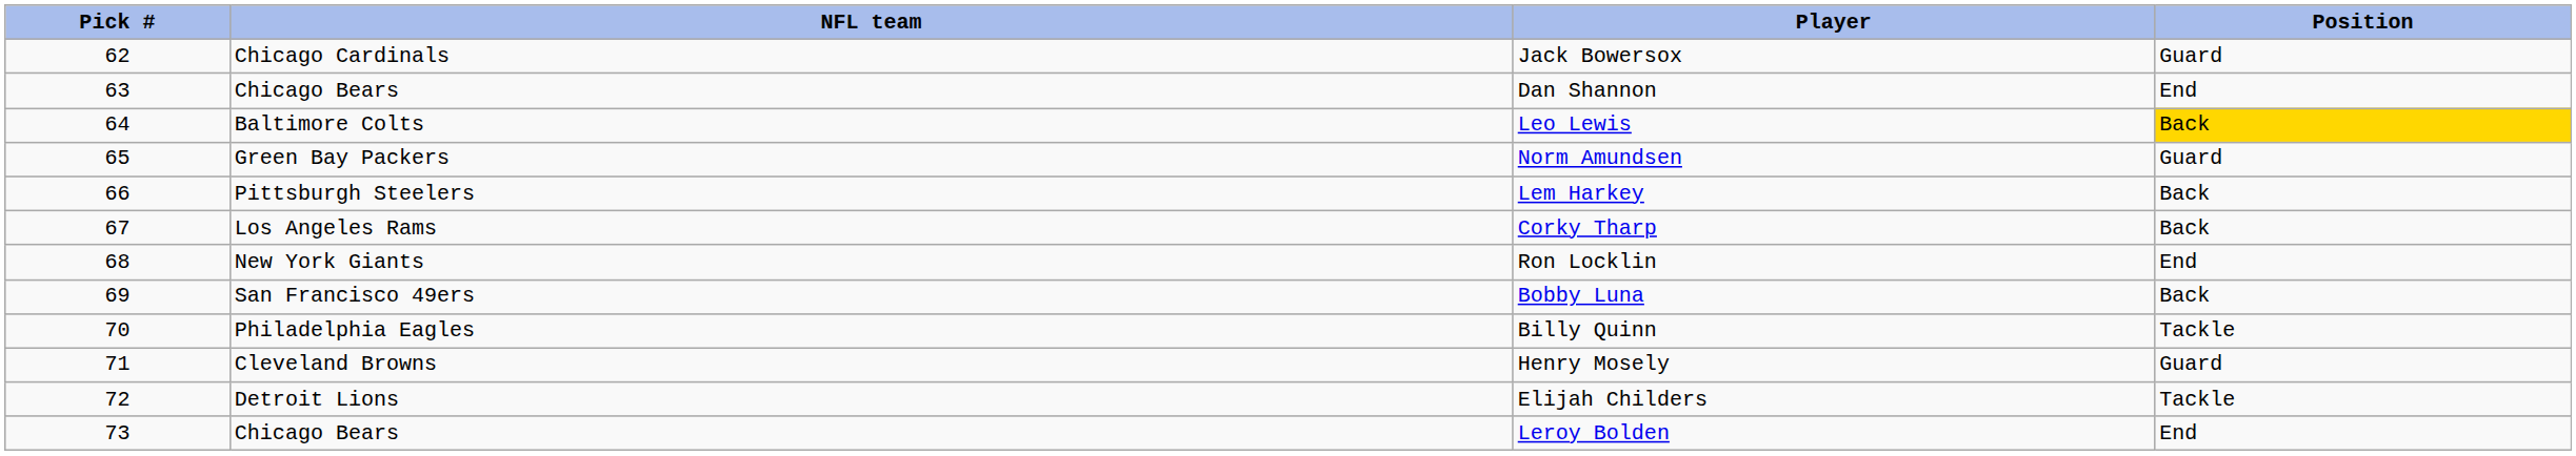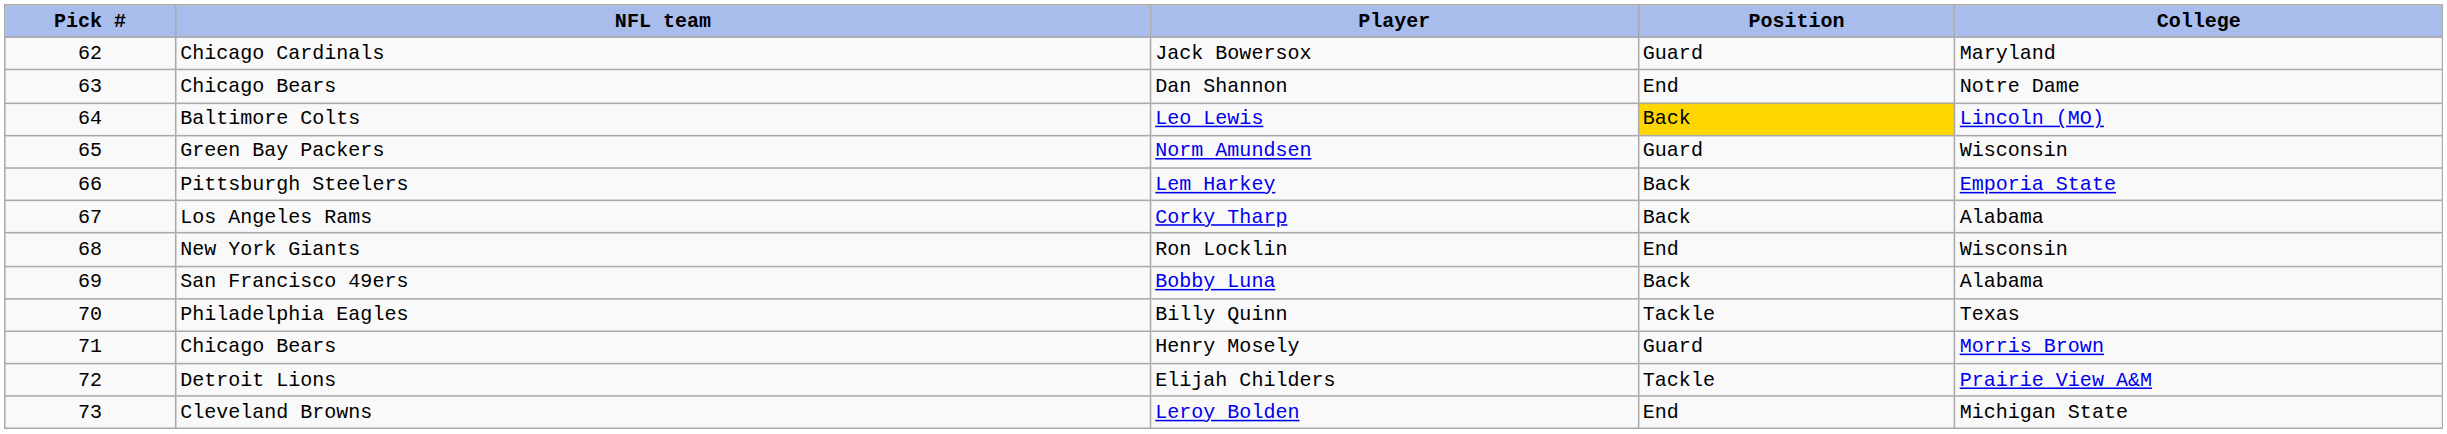+ column: College | Maryland | Notre Dame | Lincoln (MO) | Wisconsin | Emporia State | Alabama | Wisconsin | Alabama | Texas | Morris Brown | Prairie View A&M | Michigan State
Henry Mosely | NFL team: Cleveland Browns -> Chicago Bears
Leroy Bolden | NFL team: Chicago Bears -> Cleveland Browns
